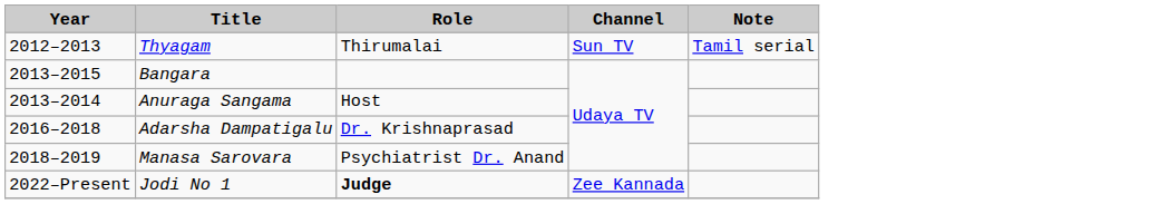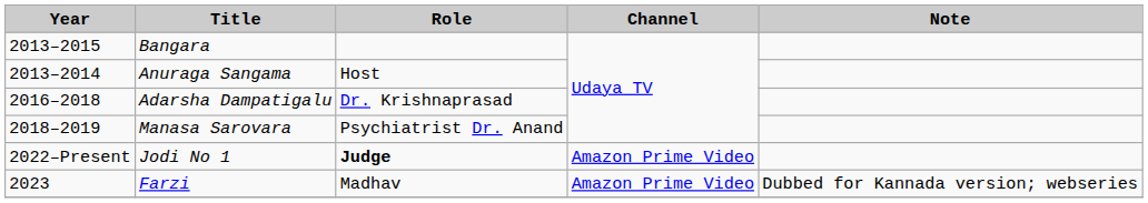- row: 2012–2013 | Thyagam | Thirumalai | Sun TV | Tamil serial
Jodi No 1 | Channel: Zee Kannada -> Amazon Prime Video
+ row: 2023 | Farzi | Madhav | Amazon Prime Video | Dubbed for Kannada version; webseries
